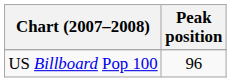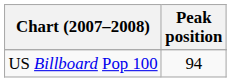US Billboard Pop 100 | Peak position: 96 -> 94
